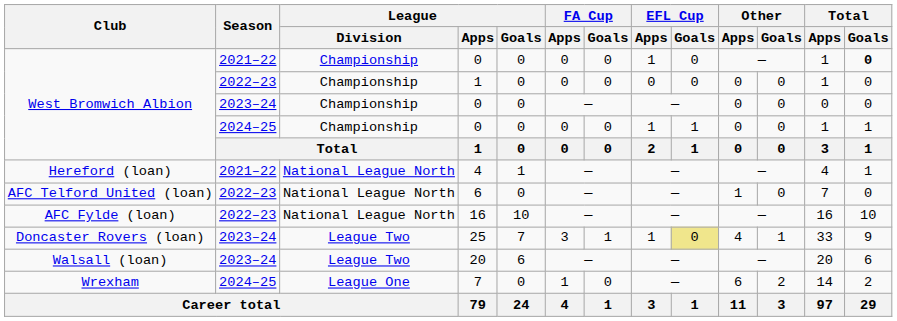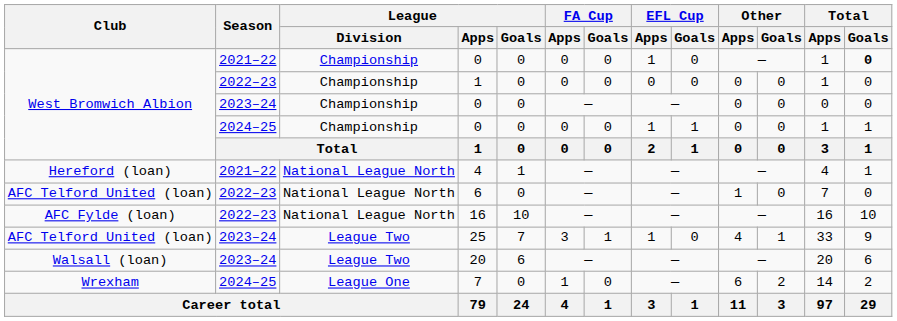25 | Club: Doncaster Rovers (loan) -> AFC Telford United (loan)
25 | EFL Cup / Goals: khaki background -> no background
